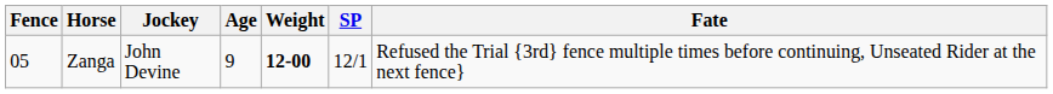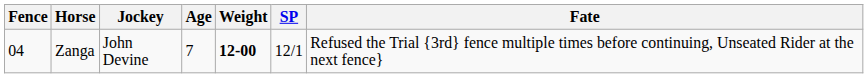Zanga | Fence: 05 -> 04
Zanga | Age: 9 -> 7
